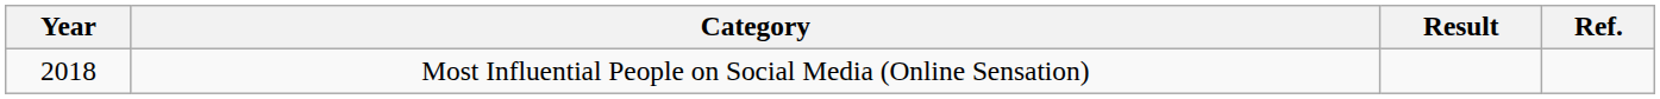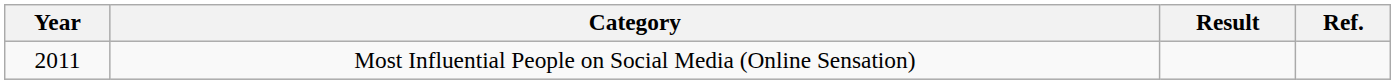Most Influential People on Social Media (Online Sensation) | Year: 2018 -> 2011
